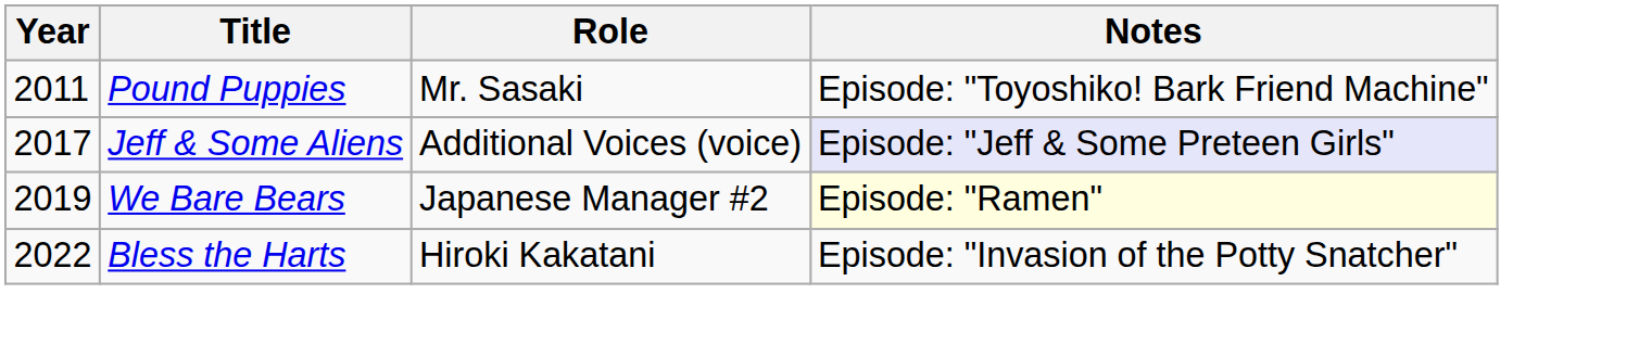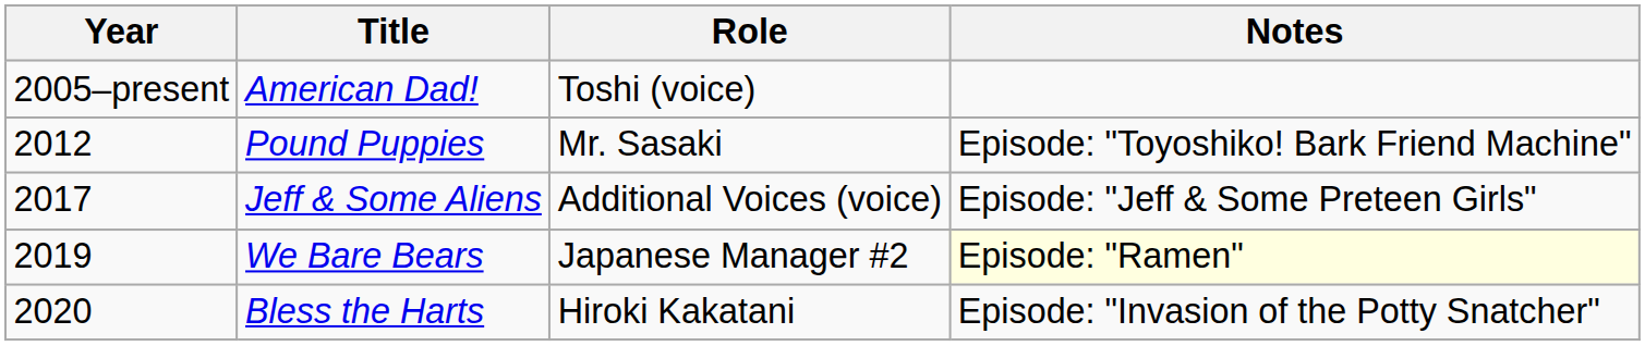+ row: 2005–present | American Dad! | Toshi (voice)
Pound Puppies | Year: 2011 -> 2012
Jeff & Some Aliens | Notes: lavender background -> no background
Bless the Harts | Year: 2022 -> 2020
